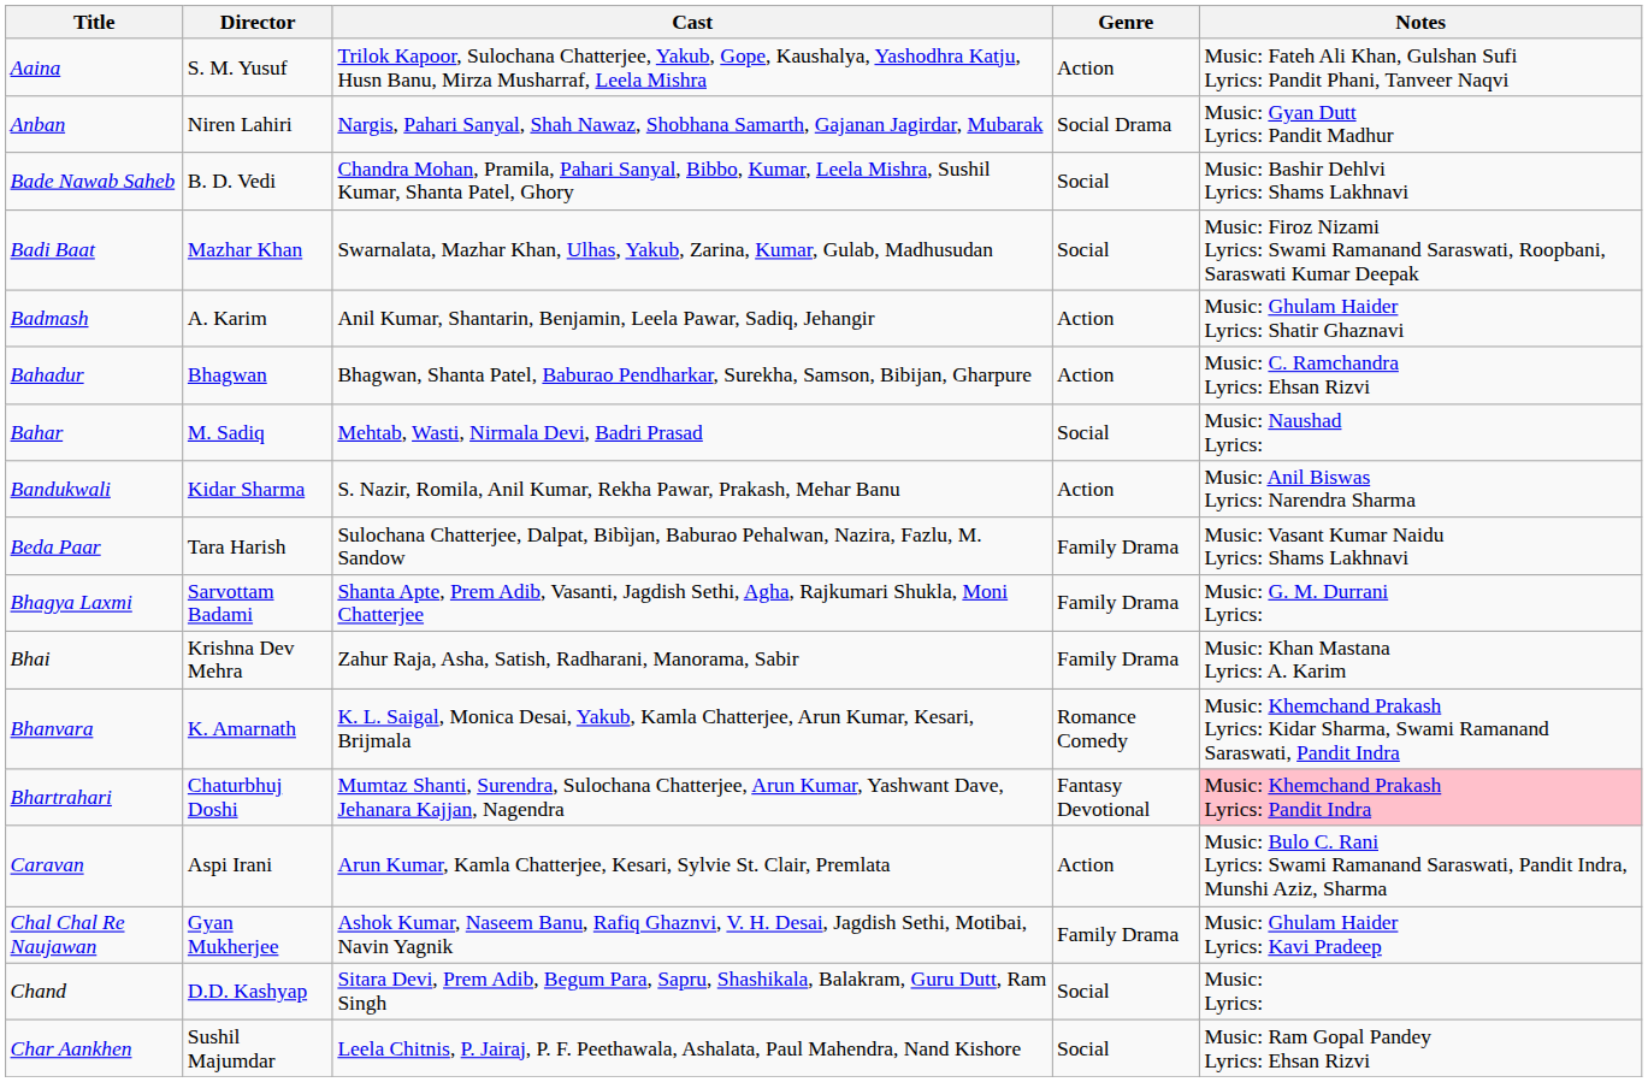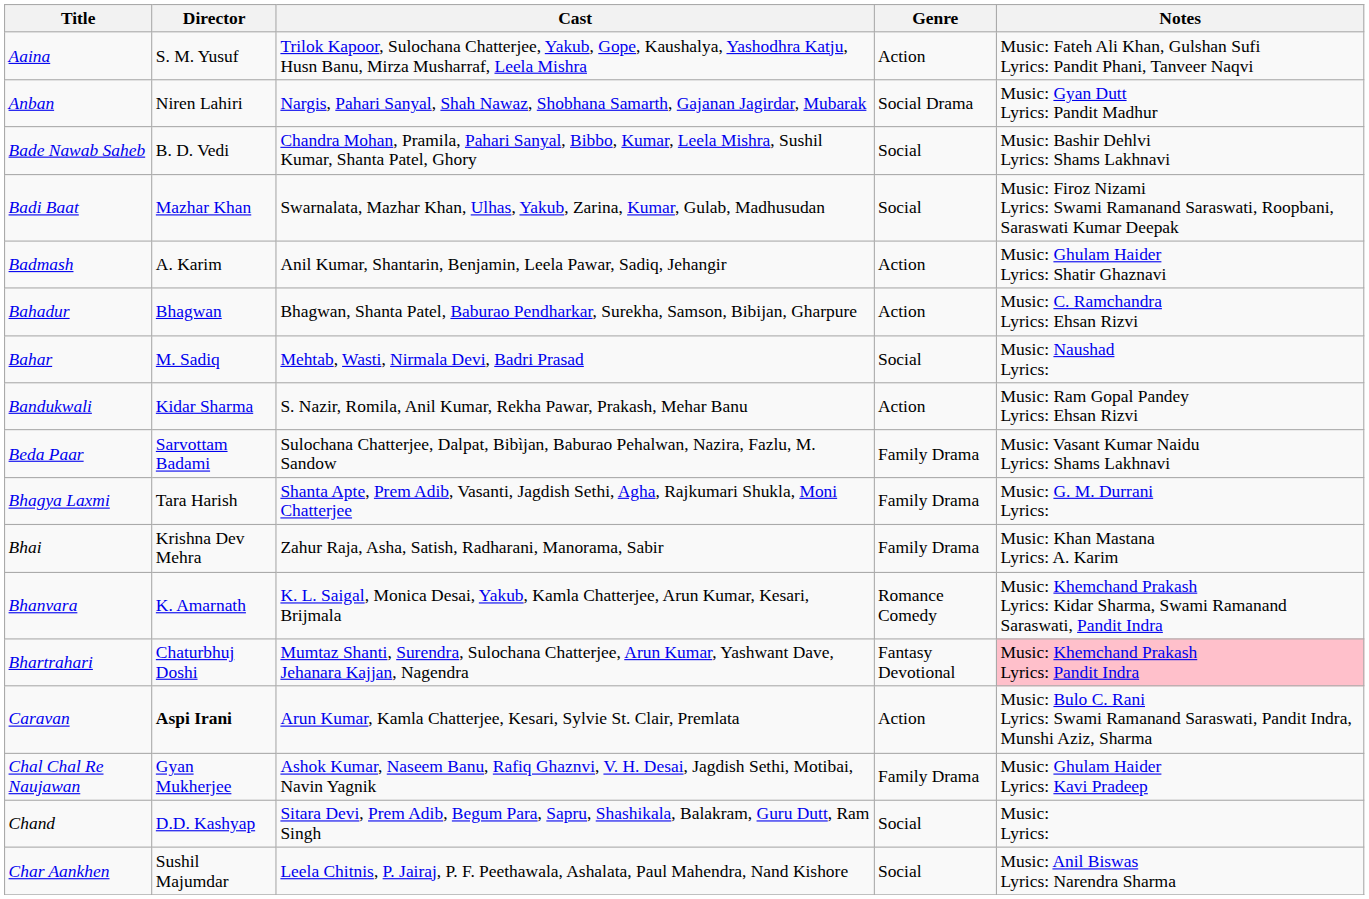Bandukwali | Notes: Music: Anil Biswas Lyrics: Narendra Sharma -> Music: Ram Gopal Pandey Lyrics: Ehsan Rizvi
Beda Paar | Director: Tara Harish -> Sarvottam Badami
Bhagya Laxmi | Director: Sarvottam Badami -> Tara Harish
Caravan | Director: normal -> bold
Char Aankhen | Notes: Music: Ram Gopal Pandey Lyrics: Ehsan Rizvi -> Music: Anil Biswas Lyrics: Narendra Sharma
